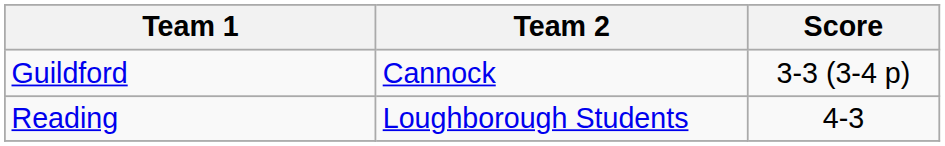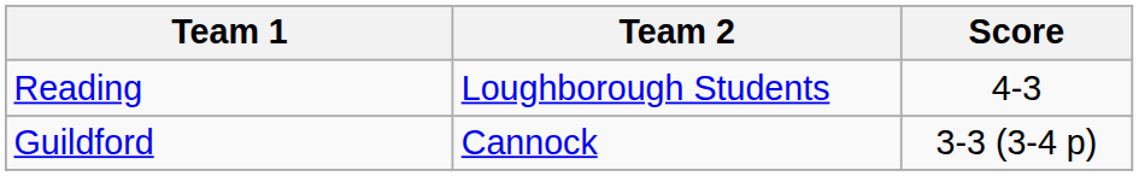rows swapped: Reading <-> Guildford
